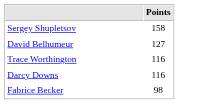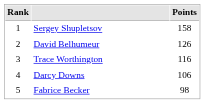+ column: Rank | 1 | 2 | 3 | 4 | 5
David Belhumeur | Points: 127 -> 126
Darcy Downs | Points: 116 -> 106
